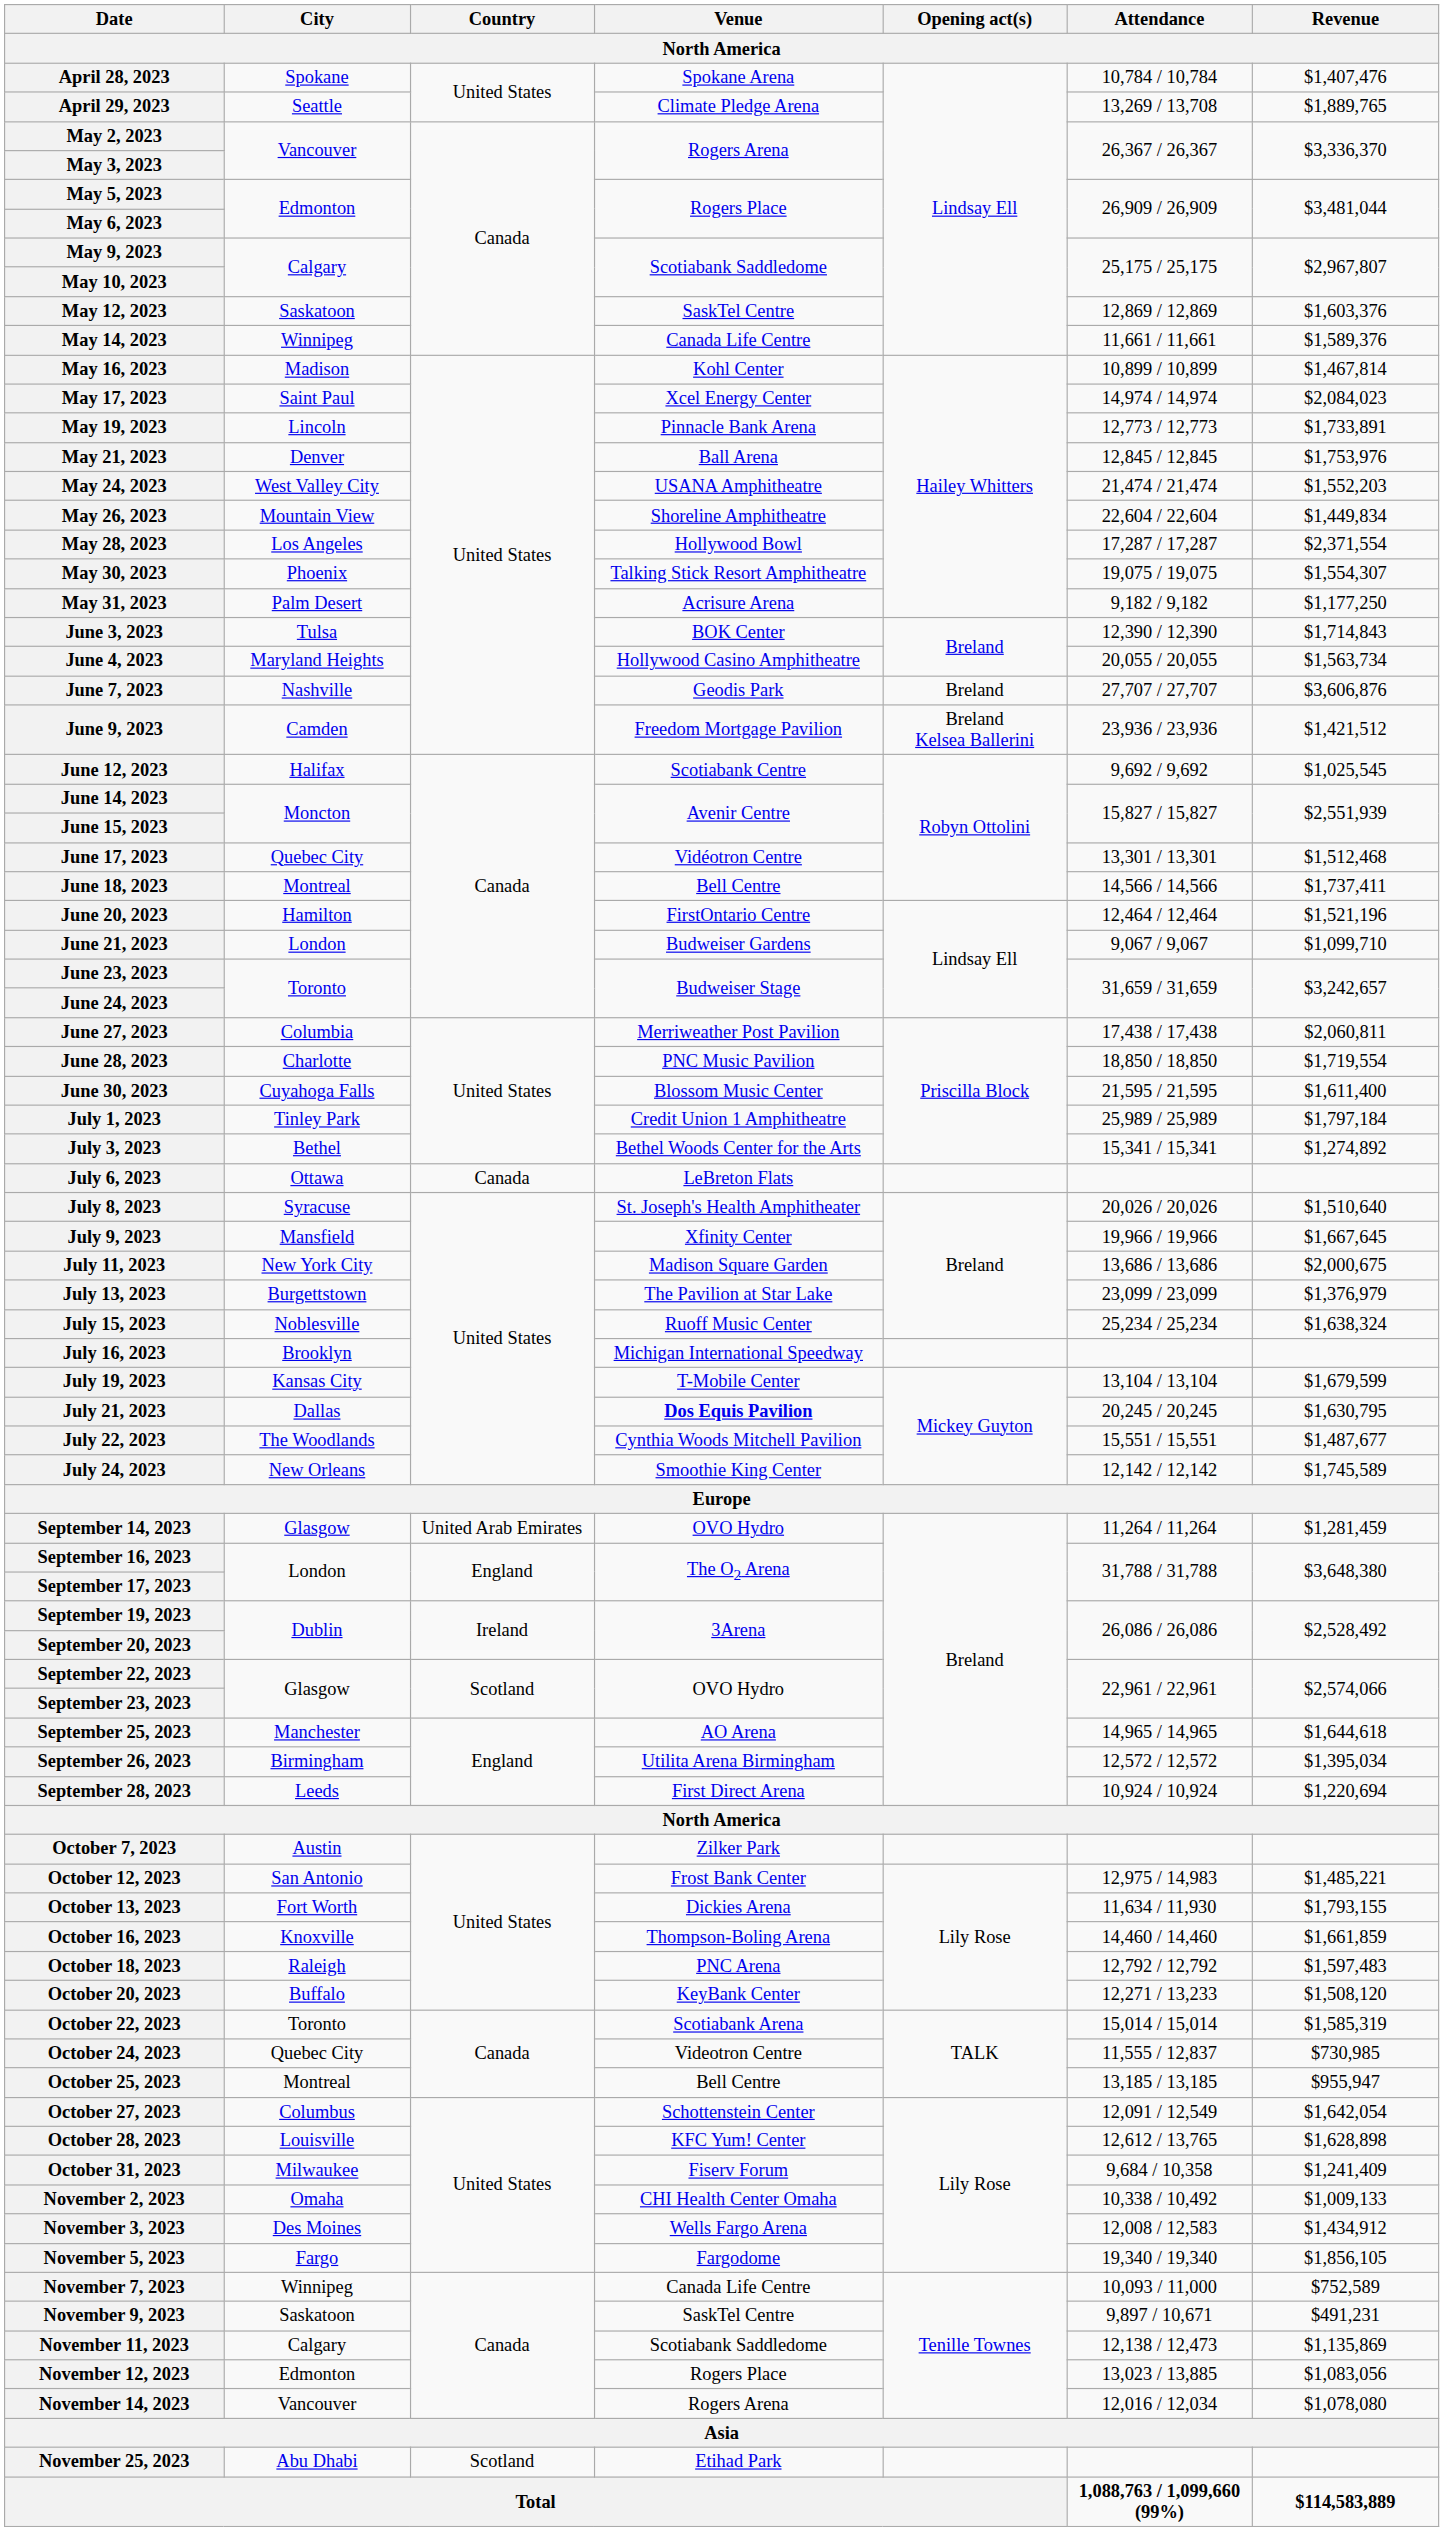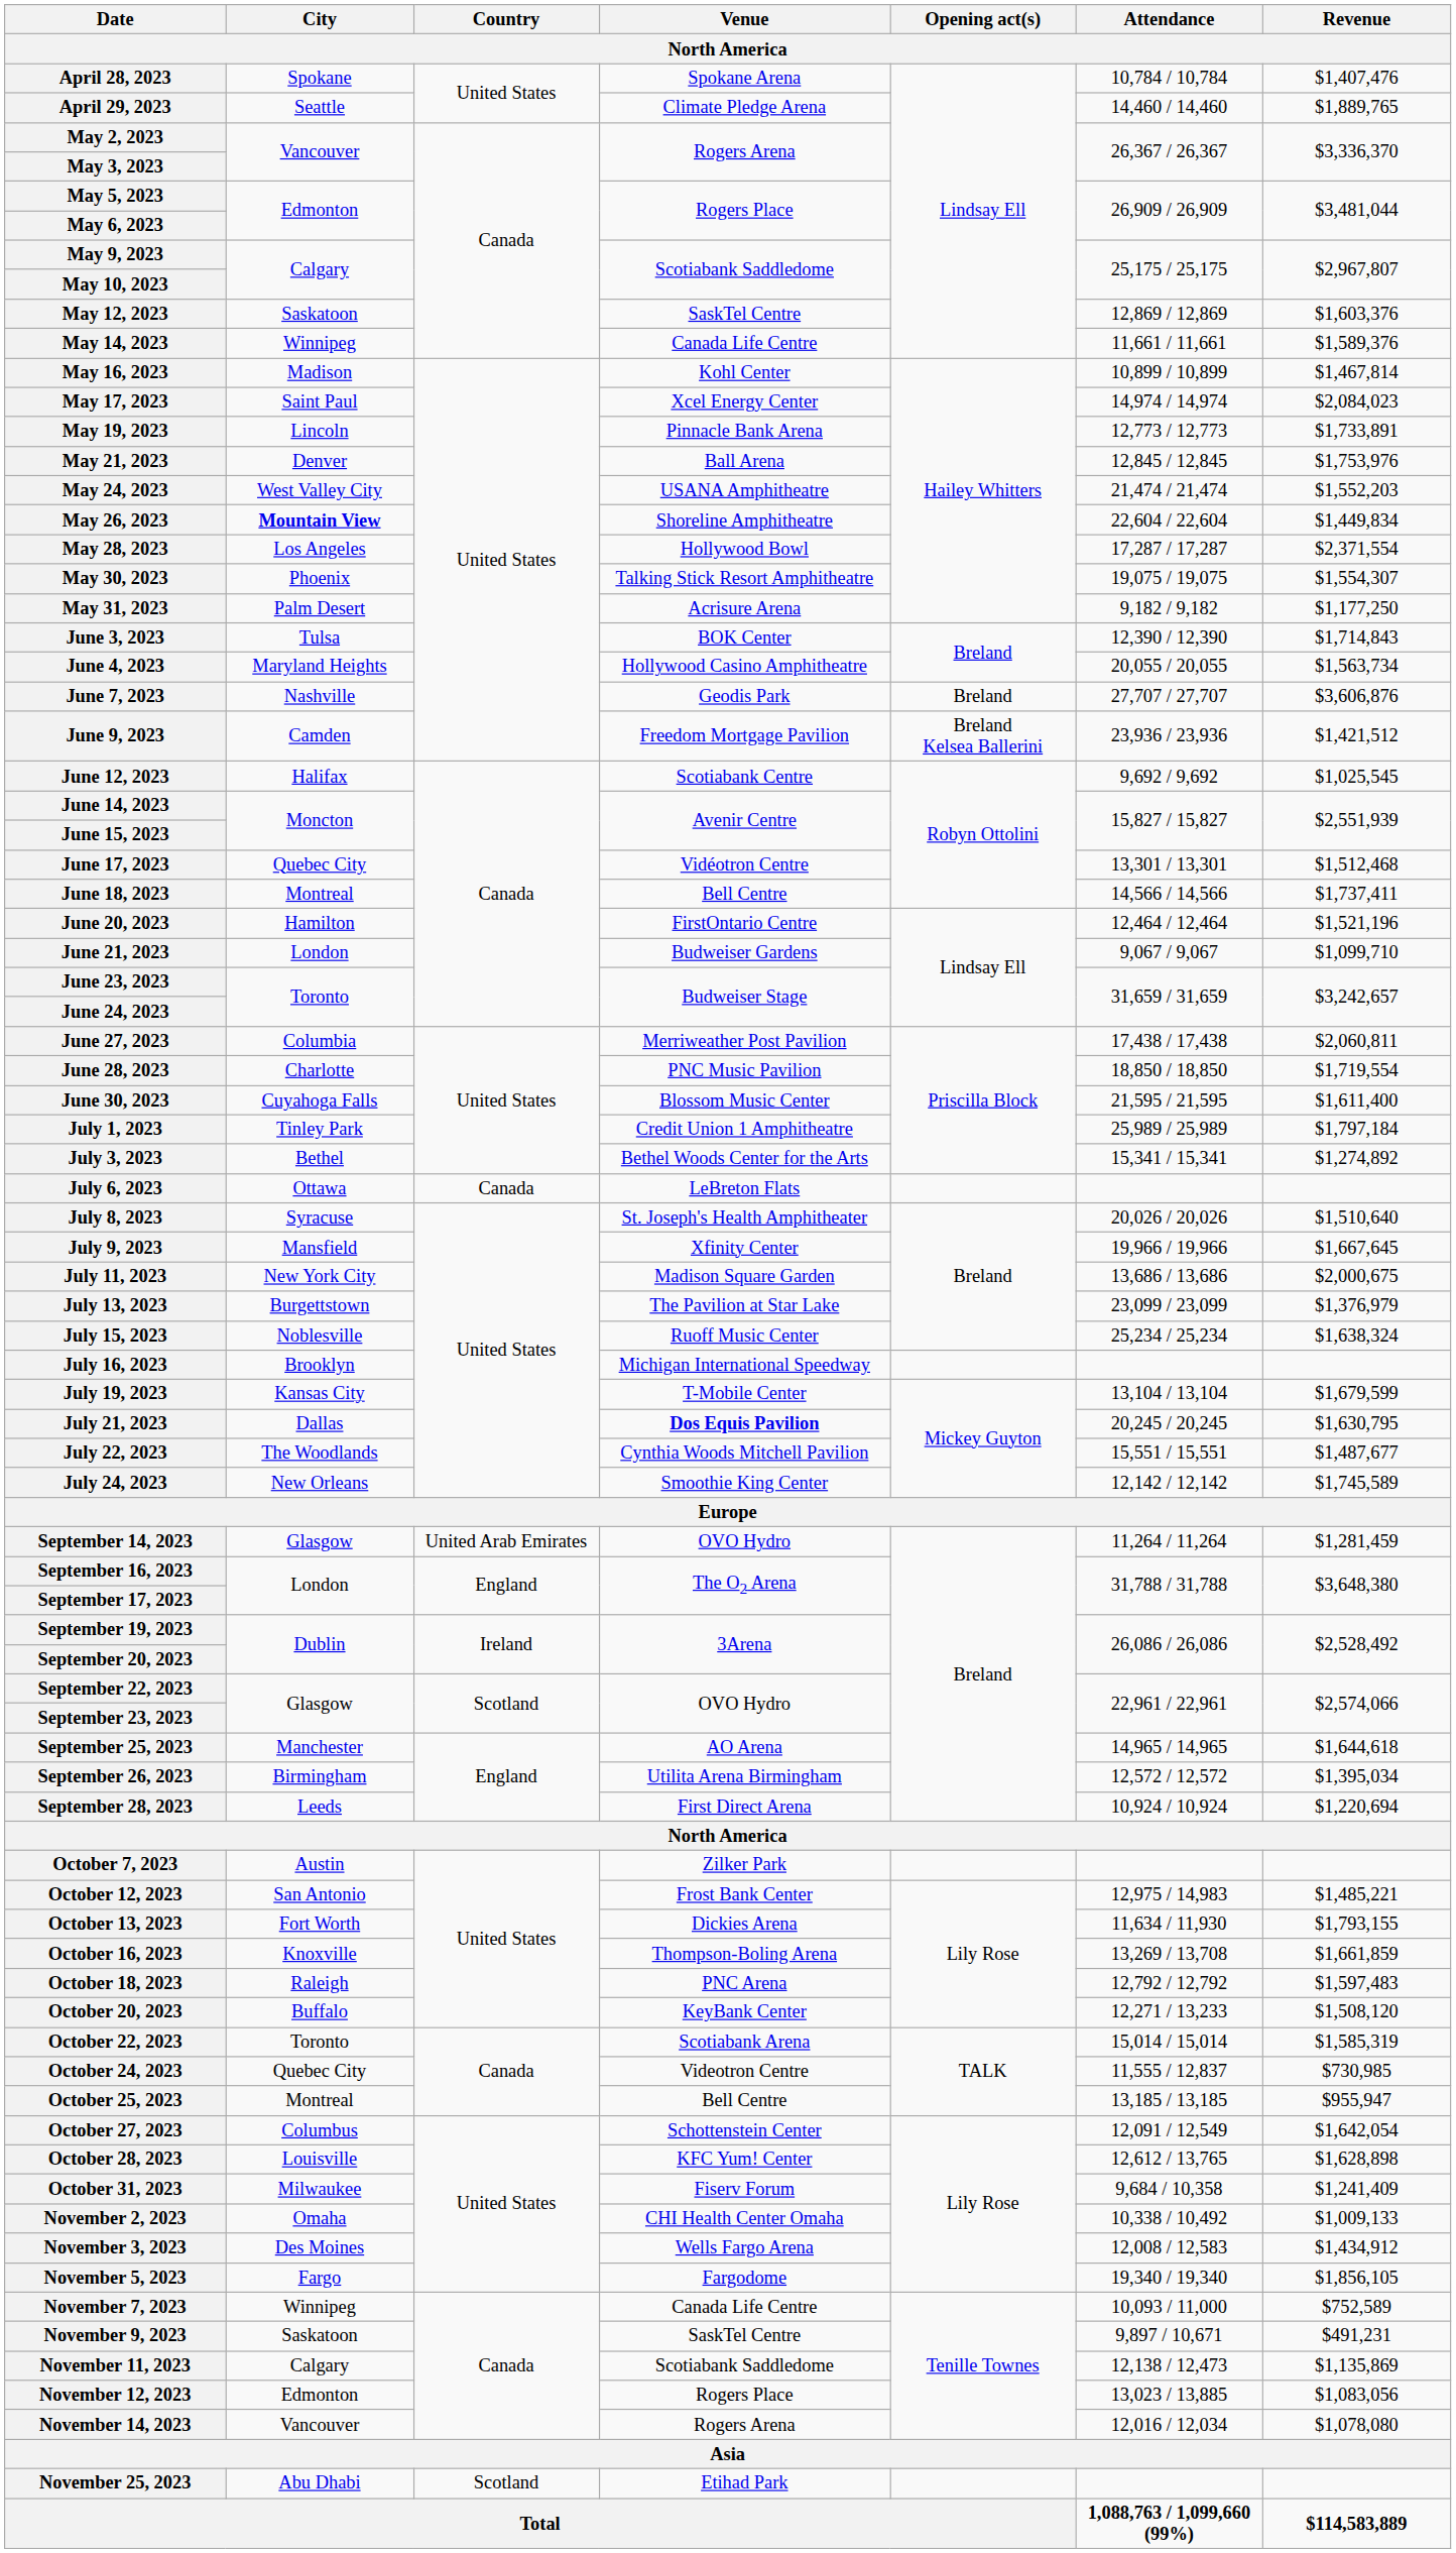April 29, 2023 | Attendance: 13,269 / 13,708 -> 14,460 / 14,460
May 26, 2023 | City: normal -> bold
October 16, 2023 | Attendance: 14,460 / 14,460 -> 13,269 / 13,708
